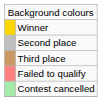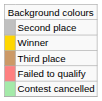rows swapped: Winner <-> Second place
